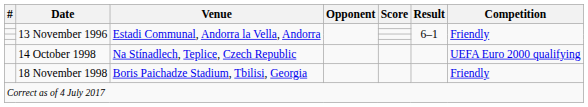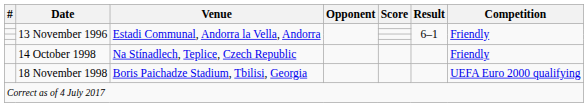14 October 1998 | Competition: UEFA Euro 2000 qualifying -> Friendly
18 November 1998 | Competition: Friendly -> UEFA Euro 2000 qualifying
